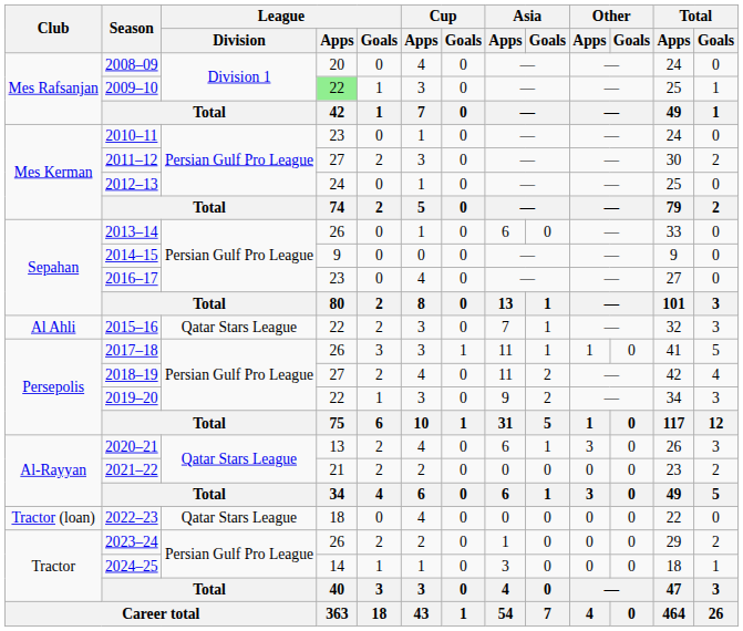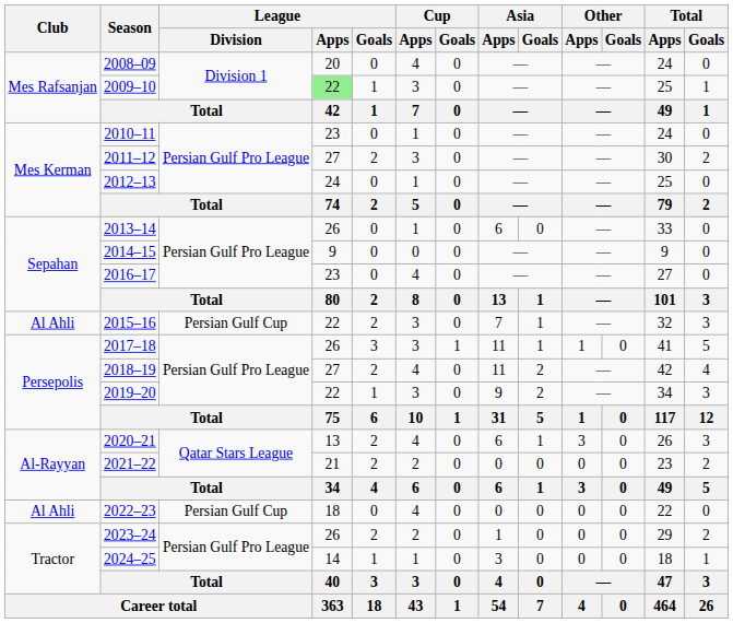2015–16 | League / Division: Qatar Stars League -> Persian Gulf Cup
2022–23 | Club: Tractor (loan) -> Al Ahli
2022–23 | League / Division: Qatar Stars League -> Persian Gulf Cup
